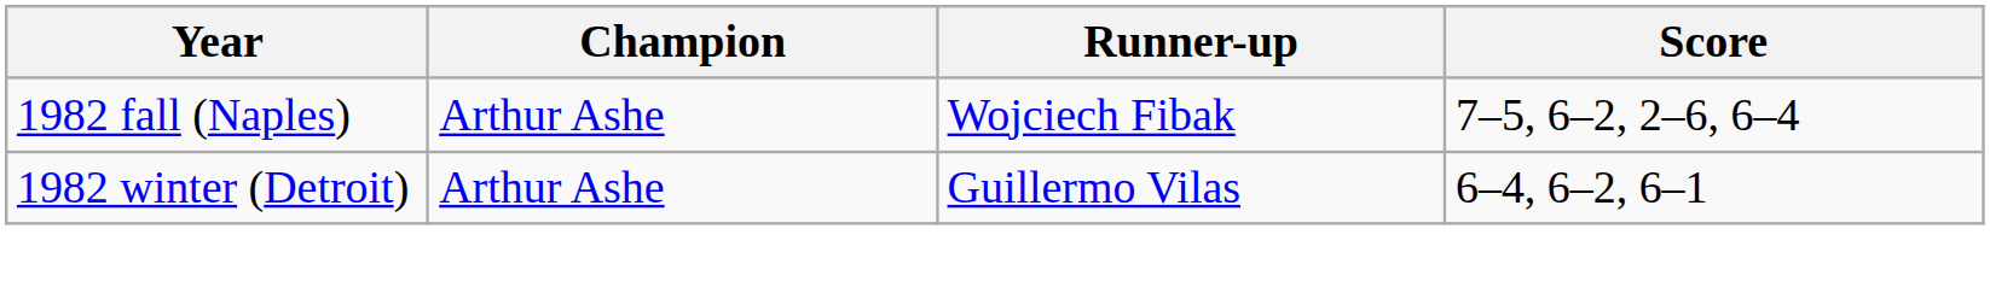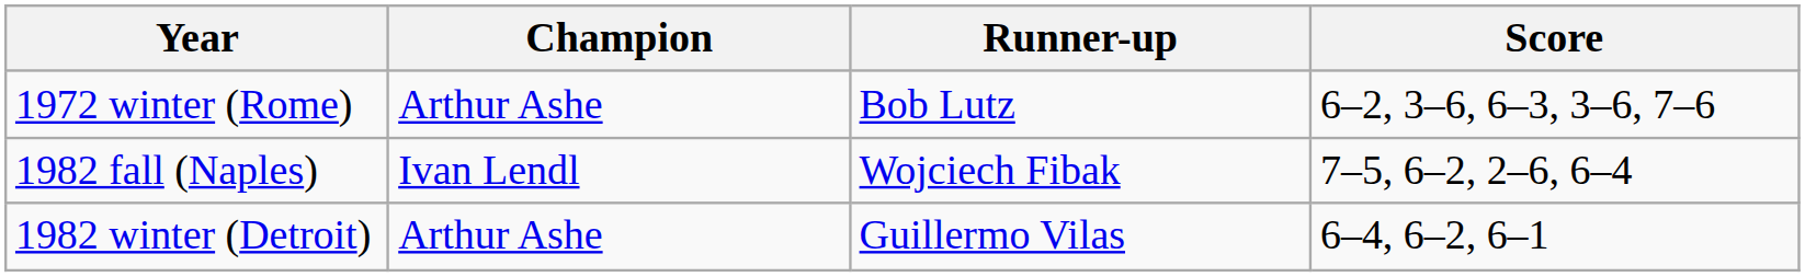+ row: 1972 winter (Rome) | Arthur Ashe | Bob Lutz | 6–2, 3–6, 6–3, 3–6, 7–6
1982 fall (Naples) | Champion: Arthur Ashe -> Ivan Lendl
